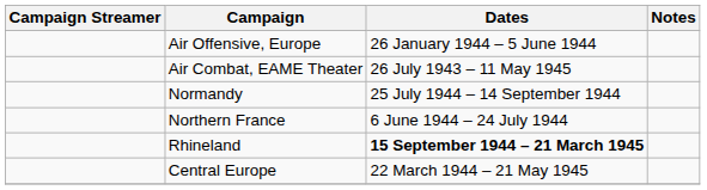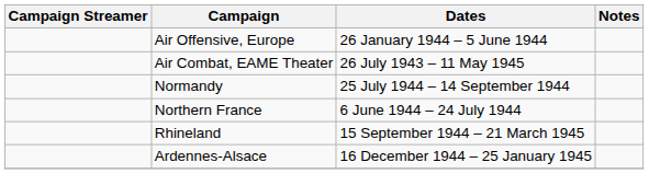Rhineland | Dates: bold -> normal
+ row: Ardennes-Alsace | 16 December 1944 – 25 January 1945
- row: Central Europe | 22 March 1944 – 21 May 1945
